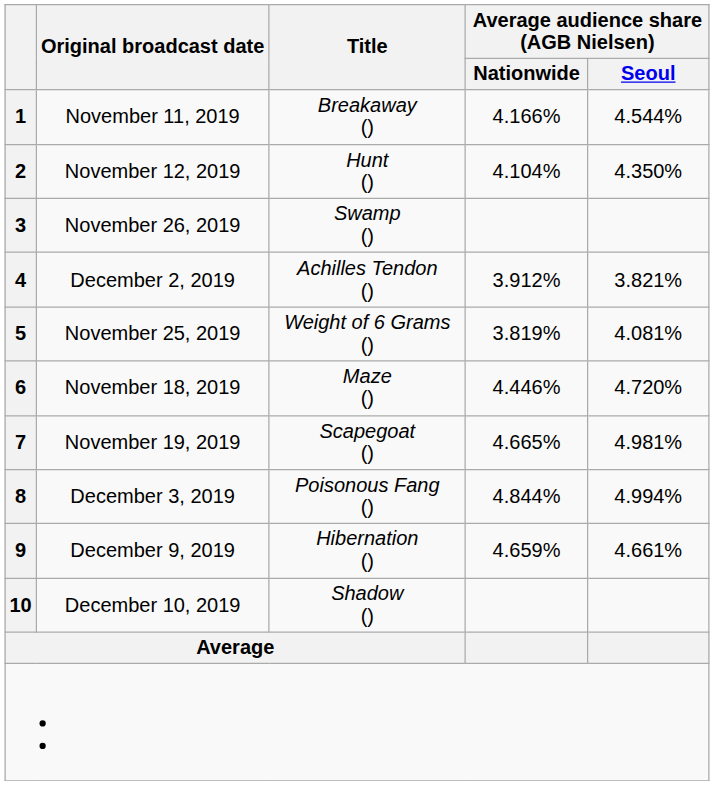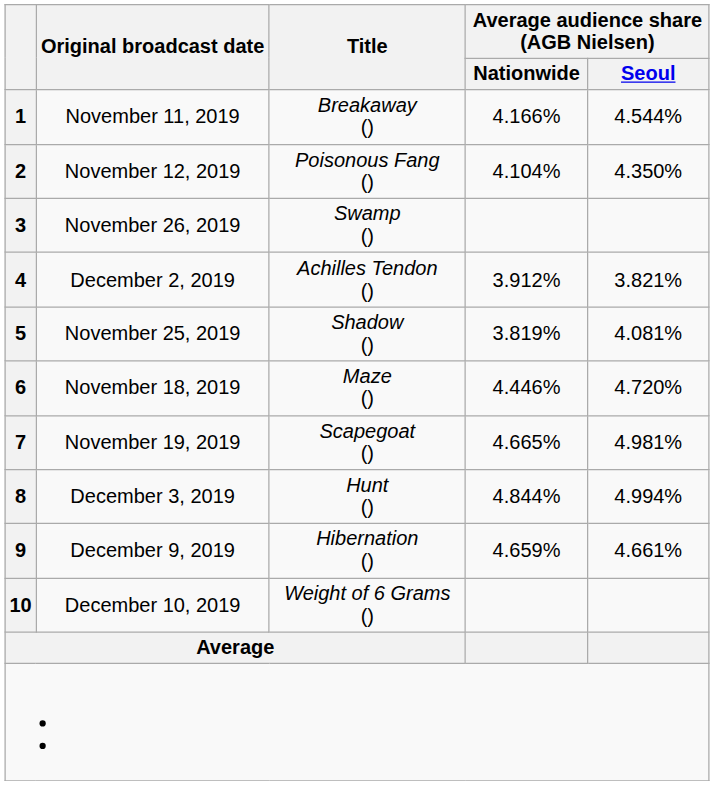2 | Title: Hunt () -> Poisonous Fang ()
5 | Title: Weight of 6 Grams () -> Shadow ()
8 | Title: Poisonous Fang () -> Hunt ()
10 | Title: Shadow () -> Weight of 6 Grams ()
